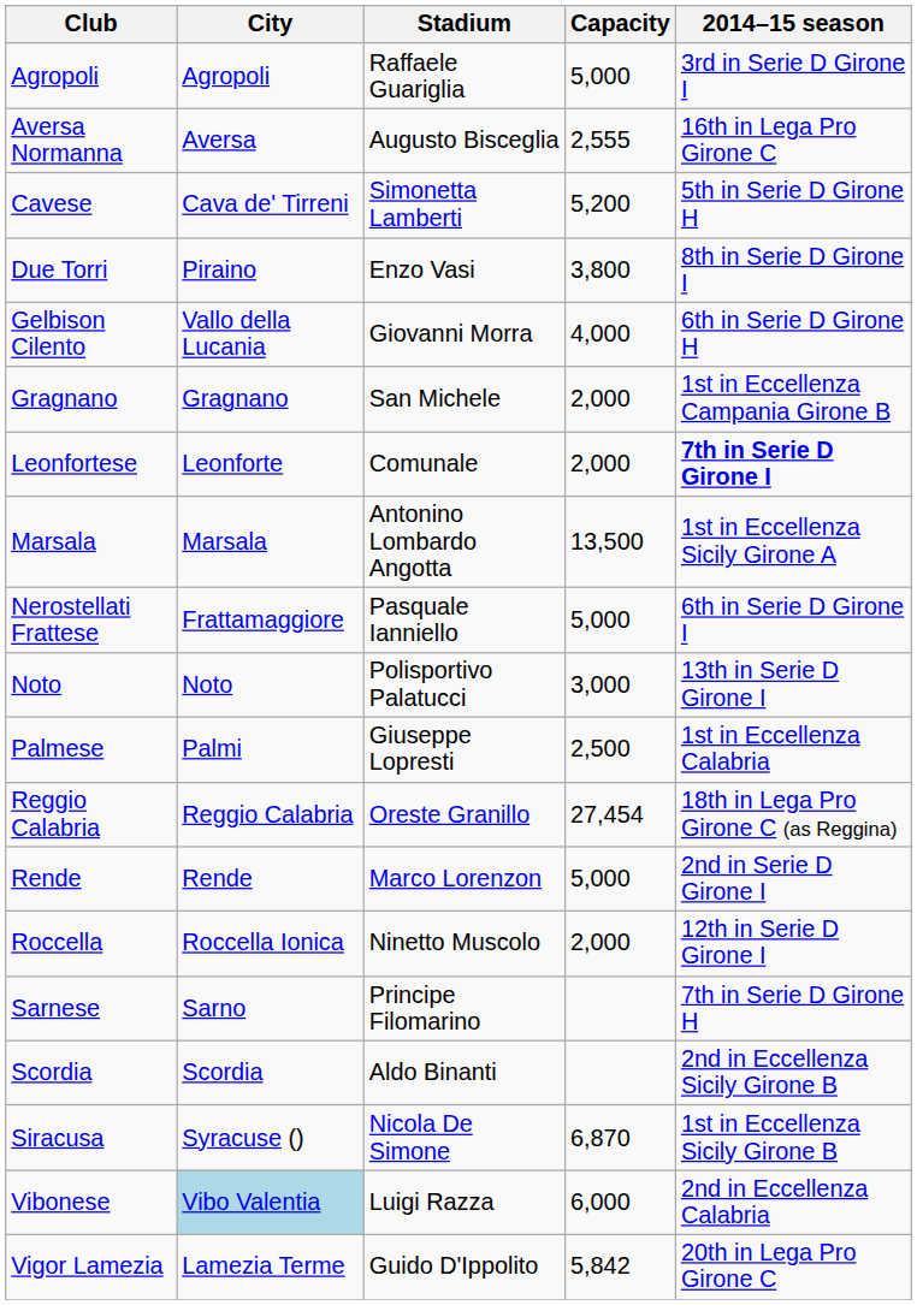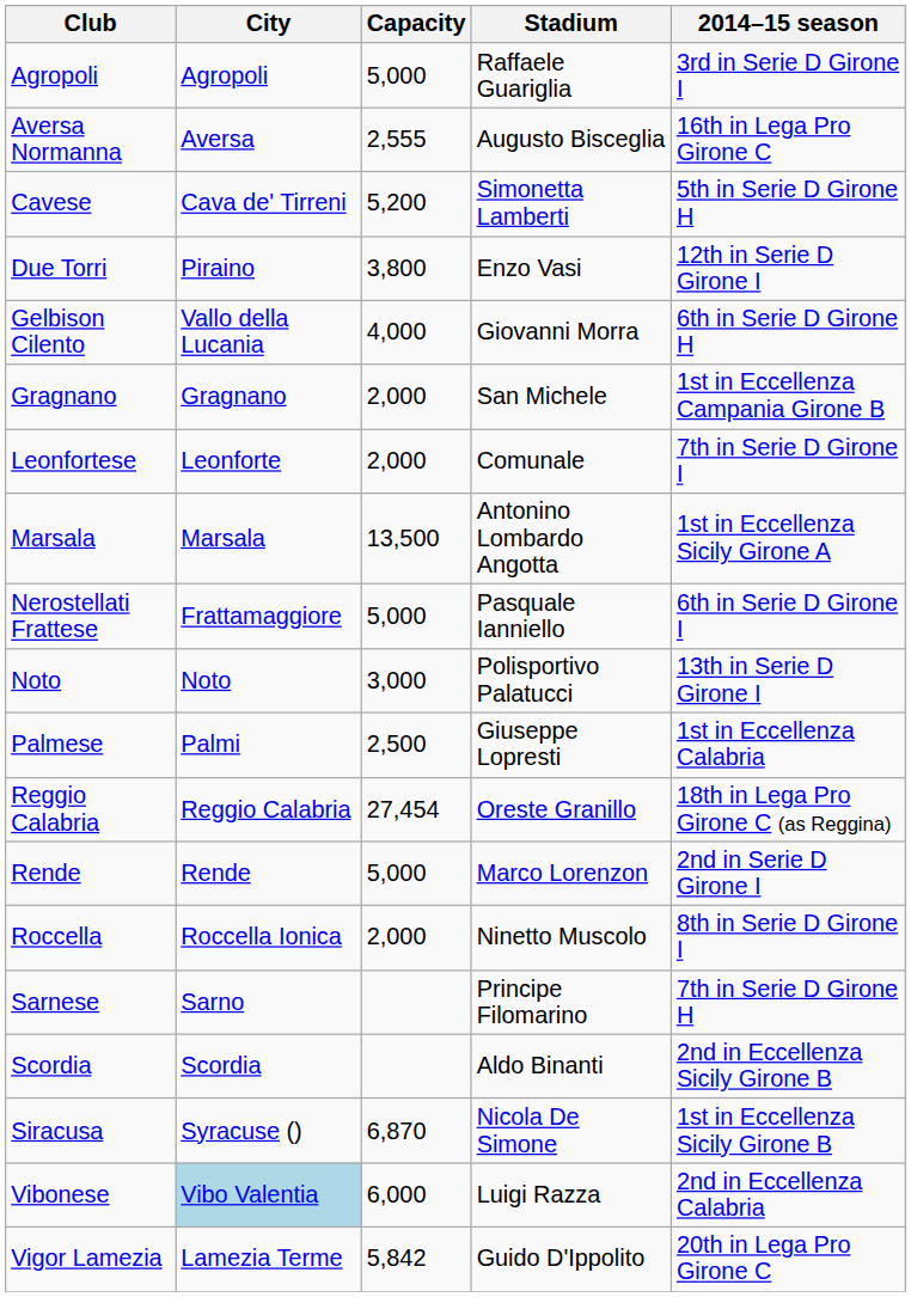columns swapped: Stadium <-> Capacity
Due Torri | 2014–15 season: 8th in Serie D Girone I -> 12th in Serie D Girone I
Leonfortese | 2014–15 season: bold -> normal
Roccella | 2014–15 season: 12th in Serie D Girone I -> 8th in Serie D Girone I
